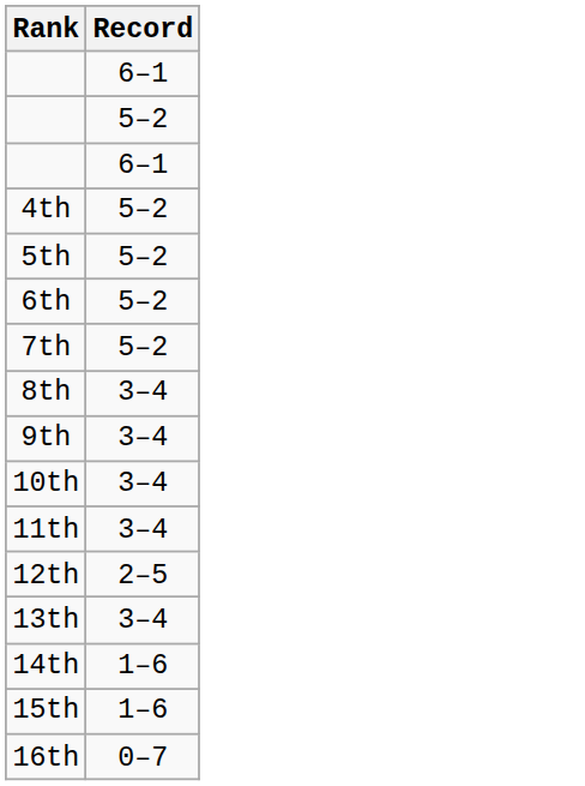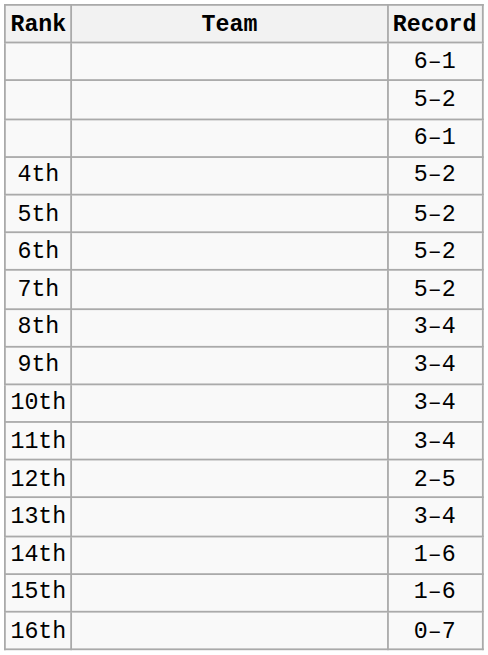+ column: Team
